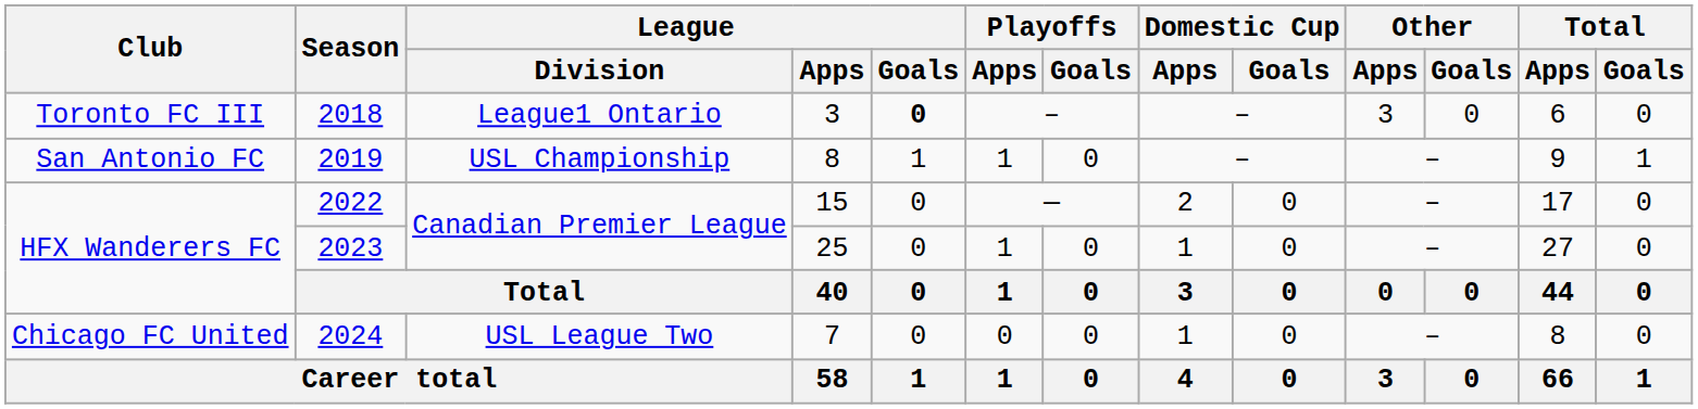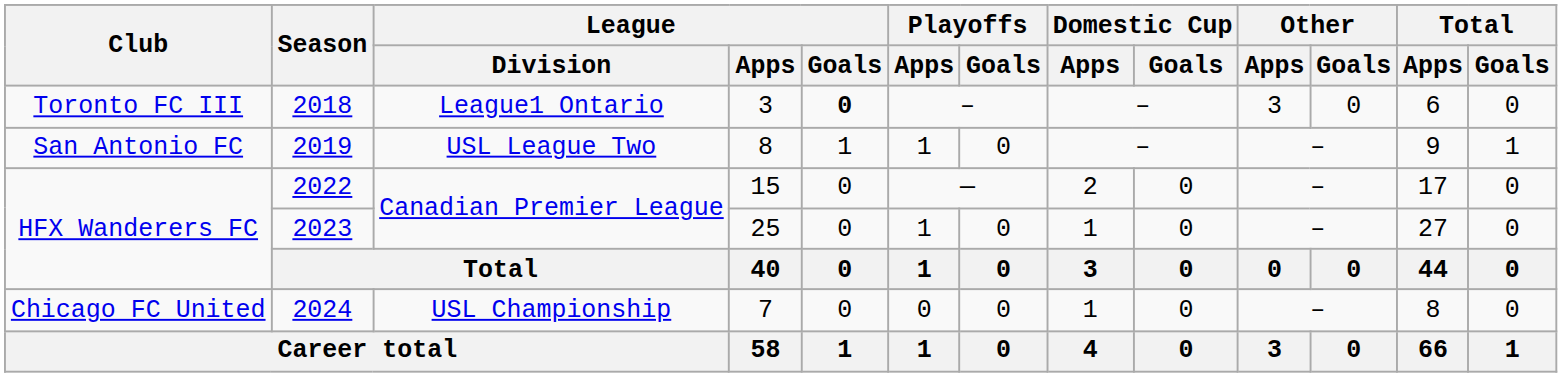2019 | League / Division: USL Championship -> USL League Two
2024 | League / Division: USL League Two -> USL Championship
